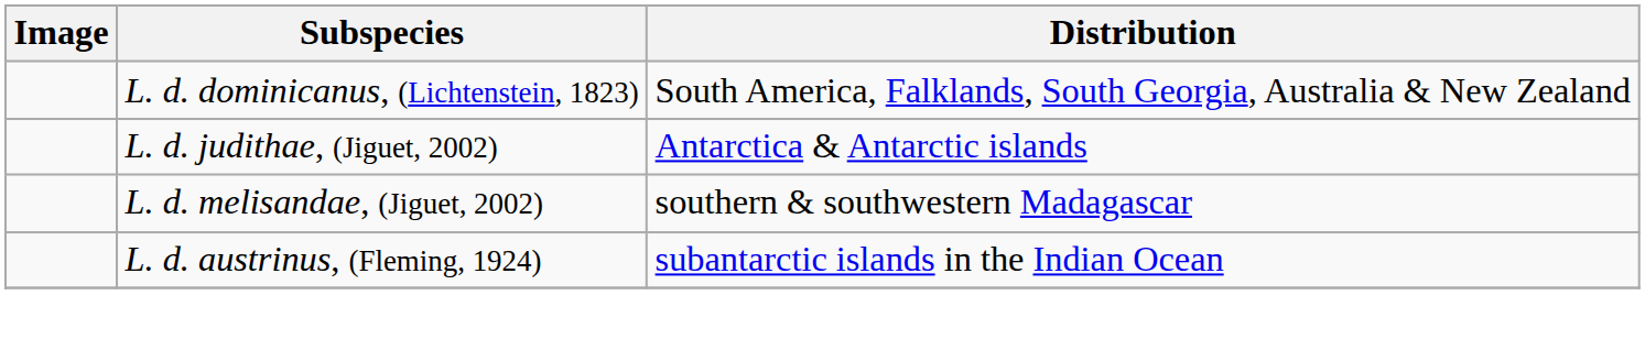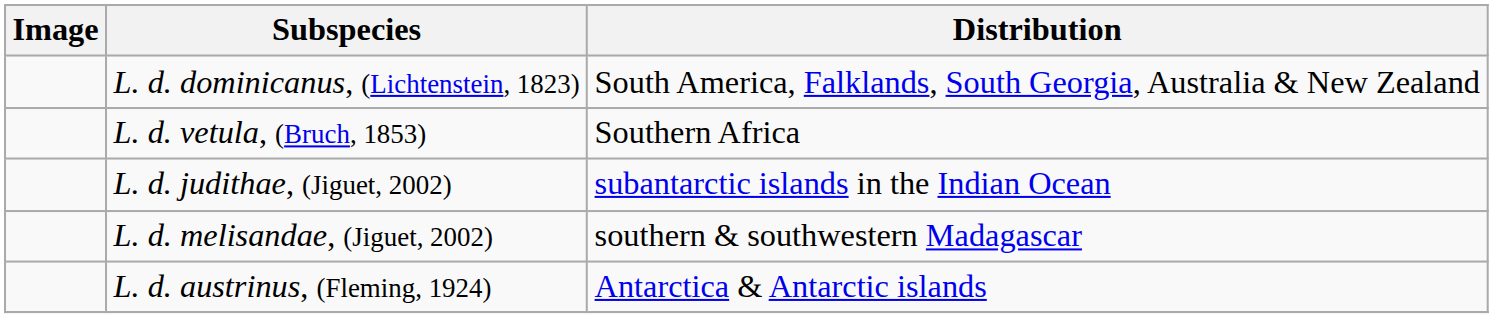+ row: L. d. vetula, (Bruch, 1853) | Southern Africa
L. d. judithae, (Jiguet, 2002) | Distribution: Antarctica & Antarctic islands -> subantarctic islands in the Indian Ocean
L. d. austrinus, (Fleming, 1924) | Distribution: subantarctic islands in the Indian Ocean -> Antarctica & Antarctic islands
